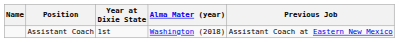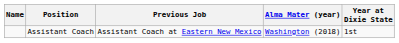columns swapped: Year at Dixie State <-> Previous Job
